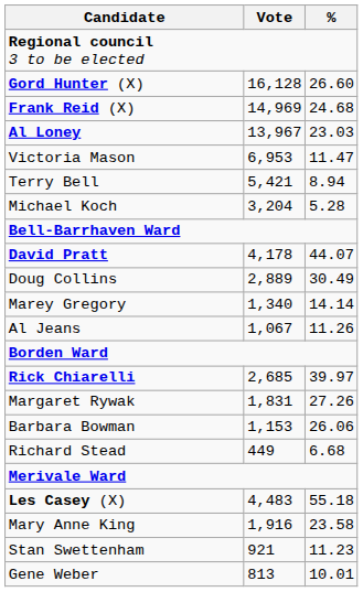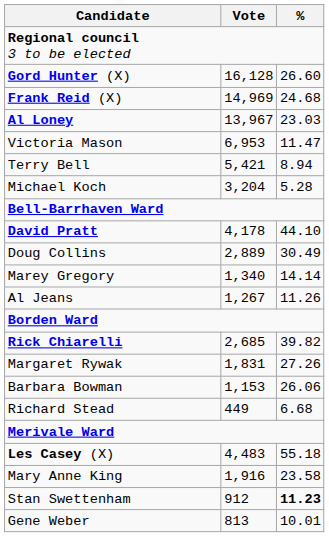David Pratt | %: 44.07 -> 44.10
Al Jeans | Vote: 1,067 -> 1,267
Rick Chiarelli | %: 39.97 -> 39.82
Stan Swettenham | Vote: 921 -> 912
Stan Swettenham | %: normal -> bold
